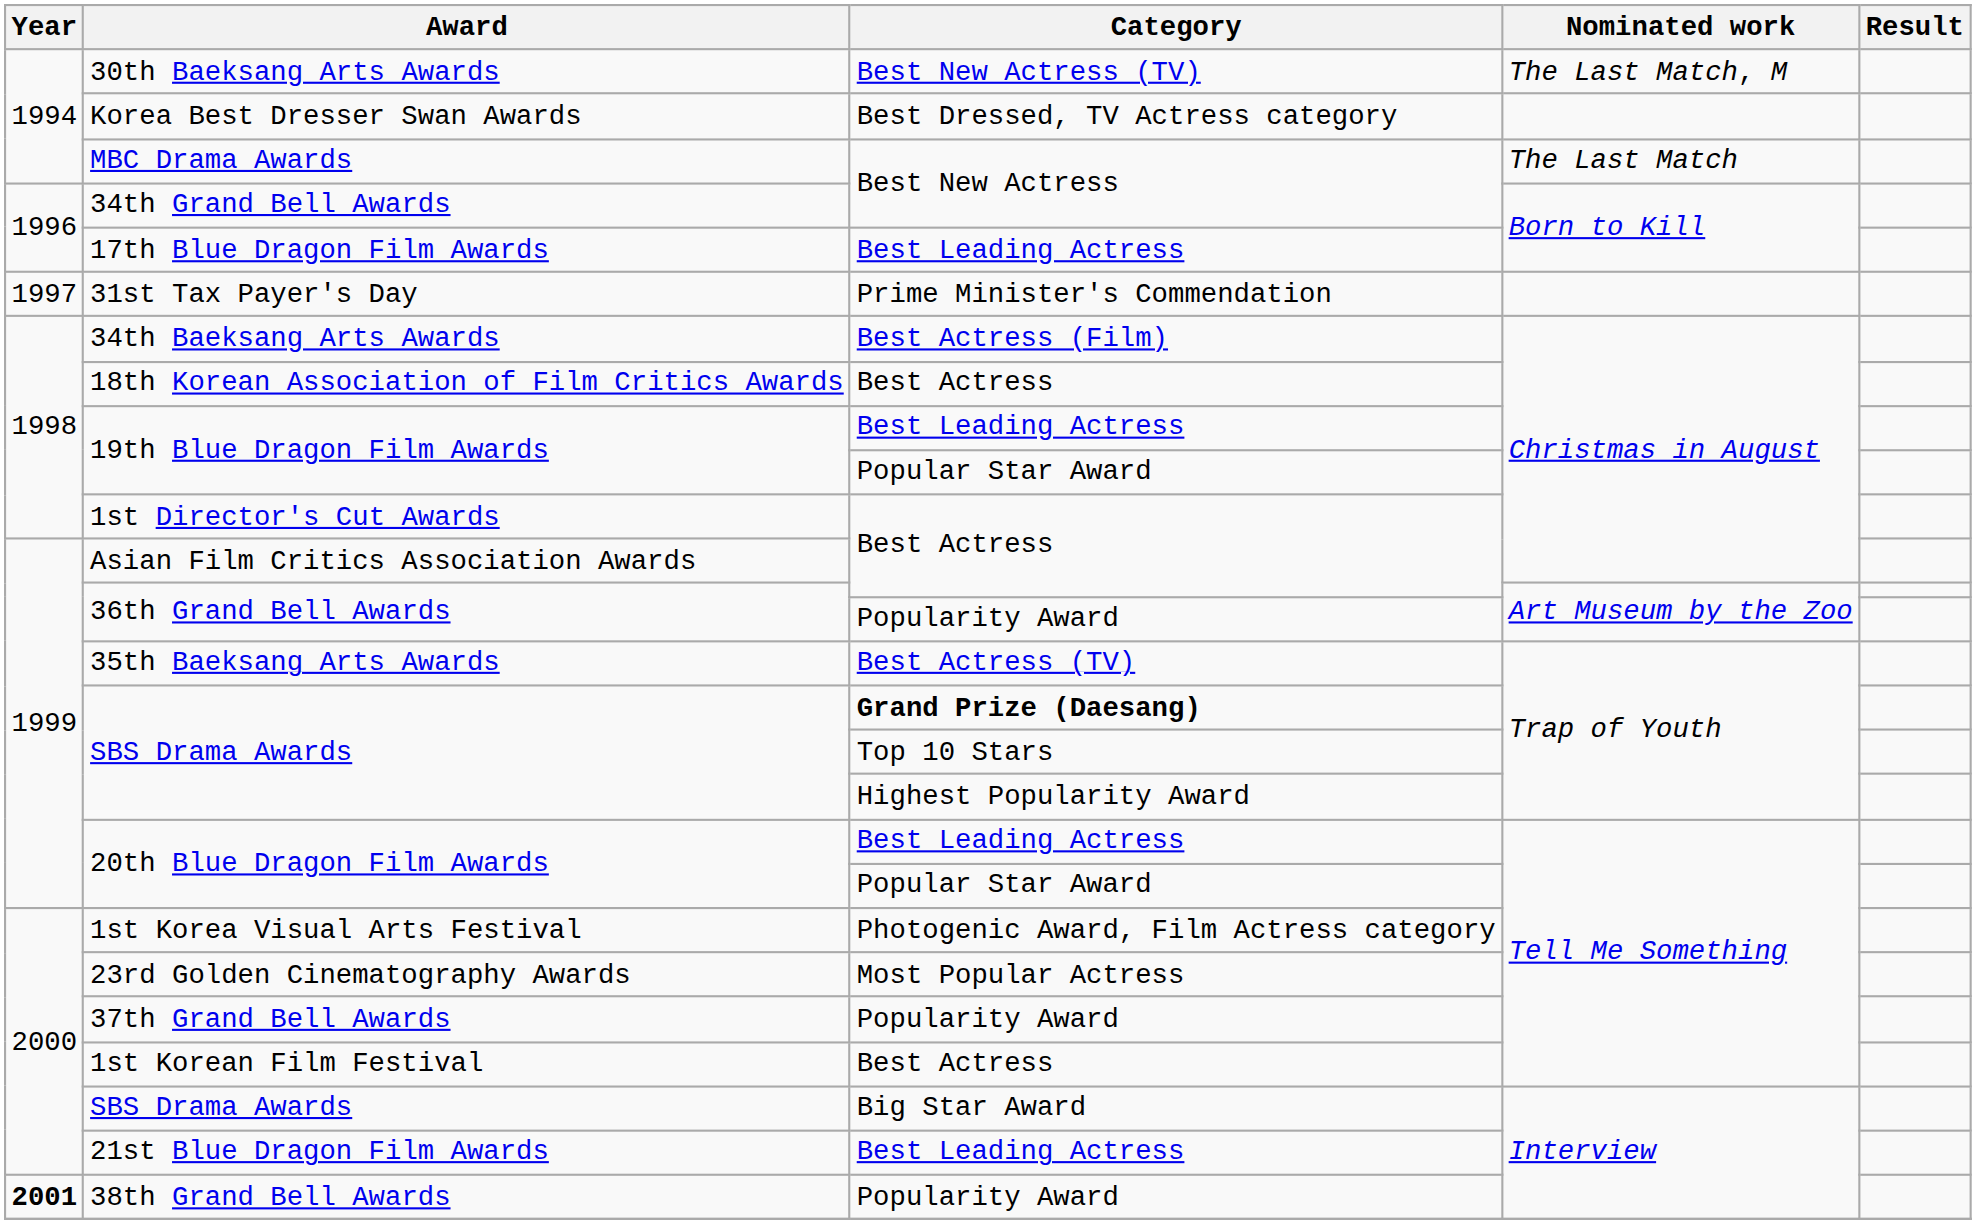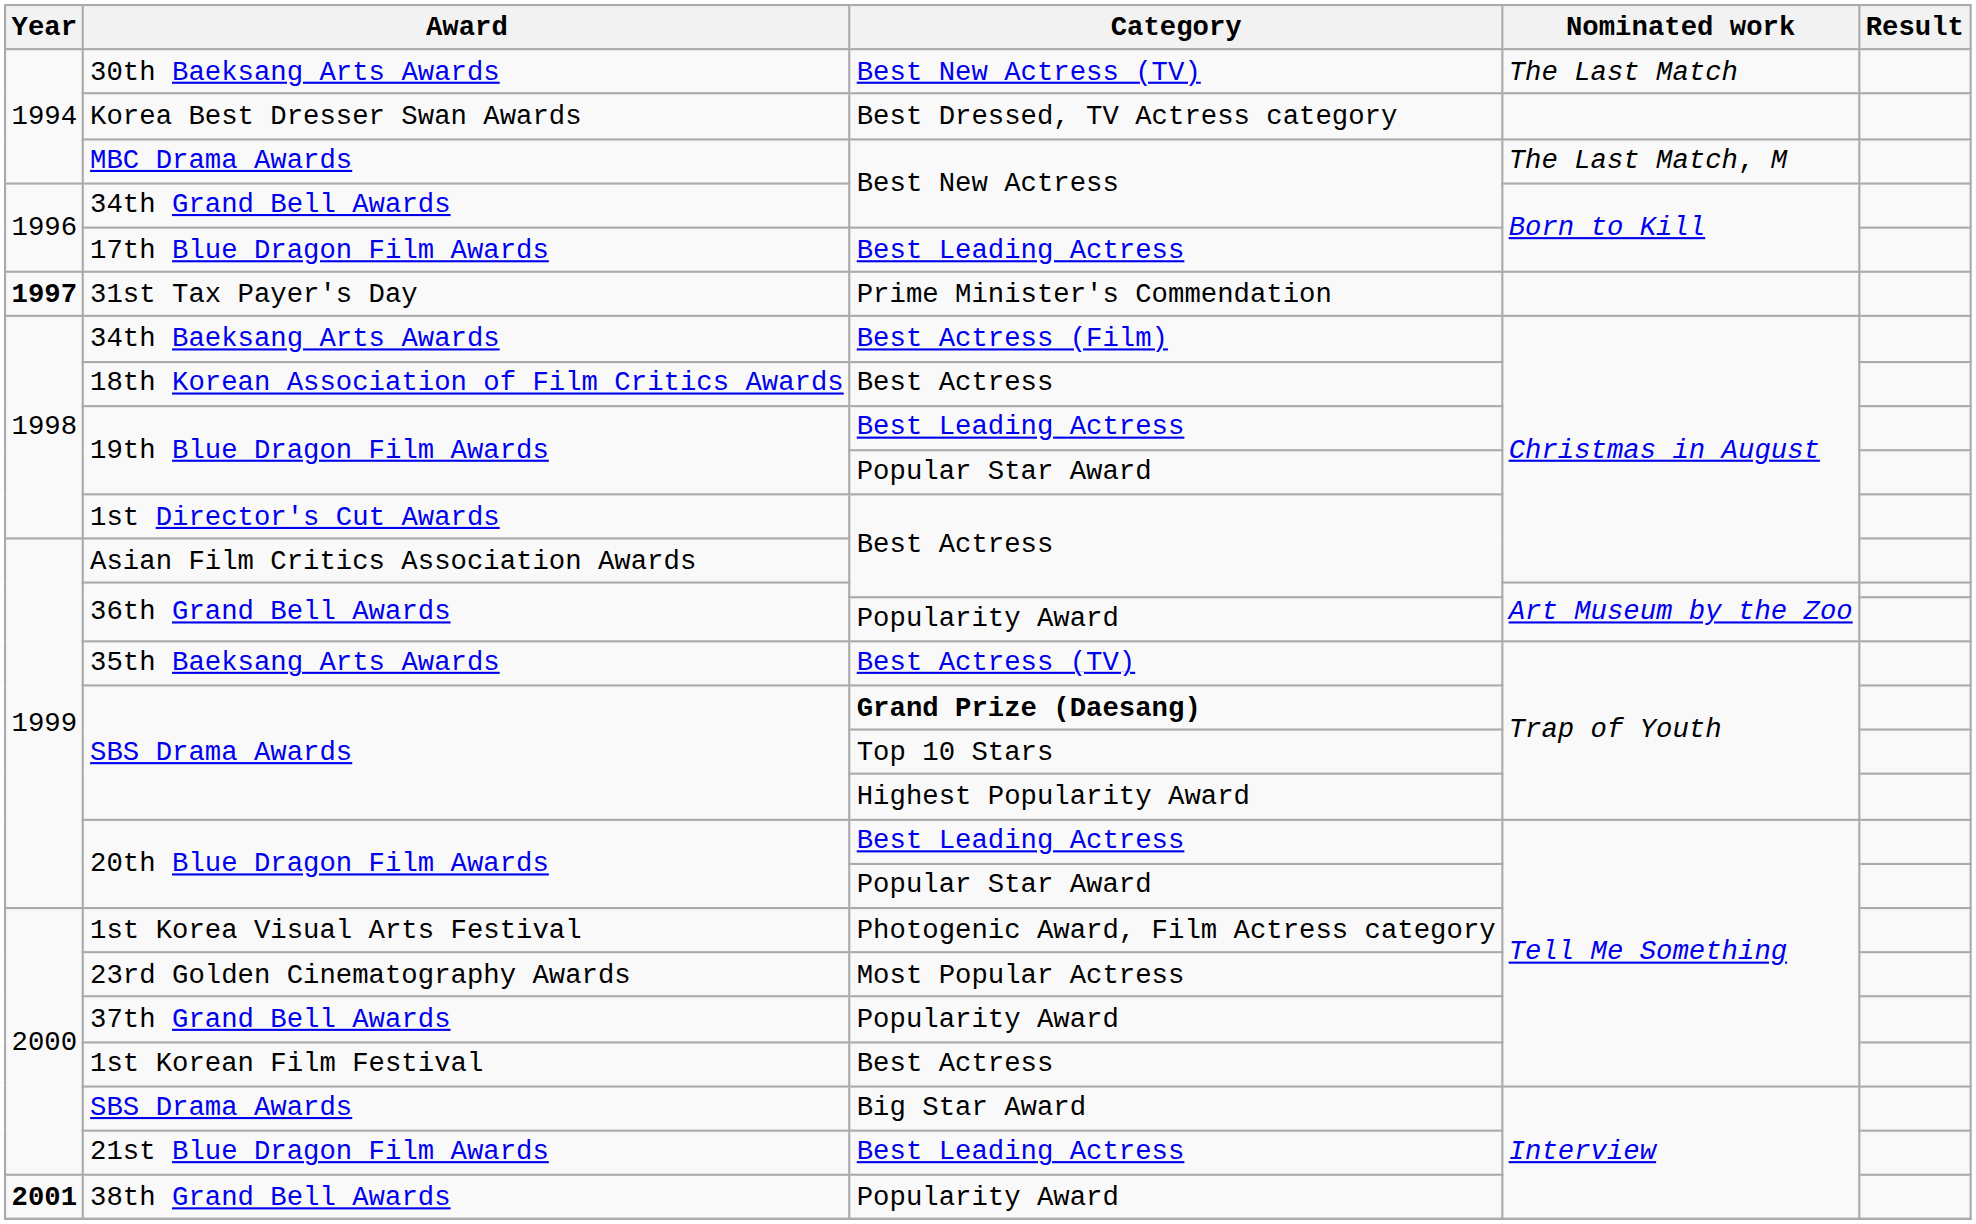30th Baeksang Arts Awards | Nominated work: The Last Match, M -> The Last Match
MBC Drama Awards | Nominated work: The Last Match -> The Last Match, M
31st Tax Payer's Day | Year: normal -> bold
